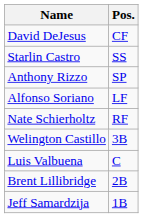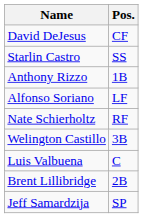Anthony Rizzo | Pos.: SP -> 1B
Jeff Samardzija | Pos.: 1B -> SP
